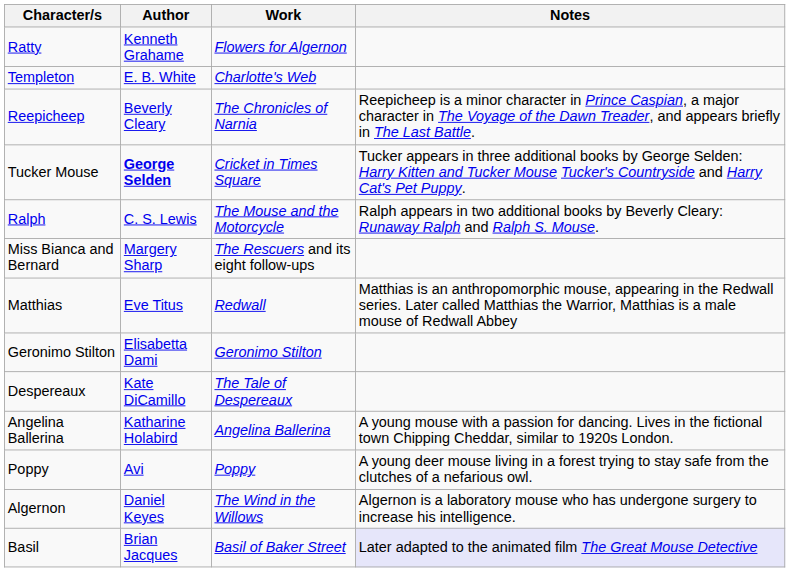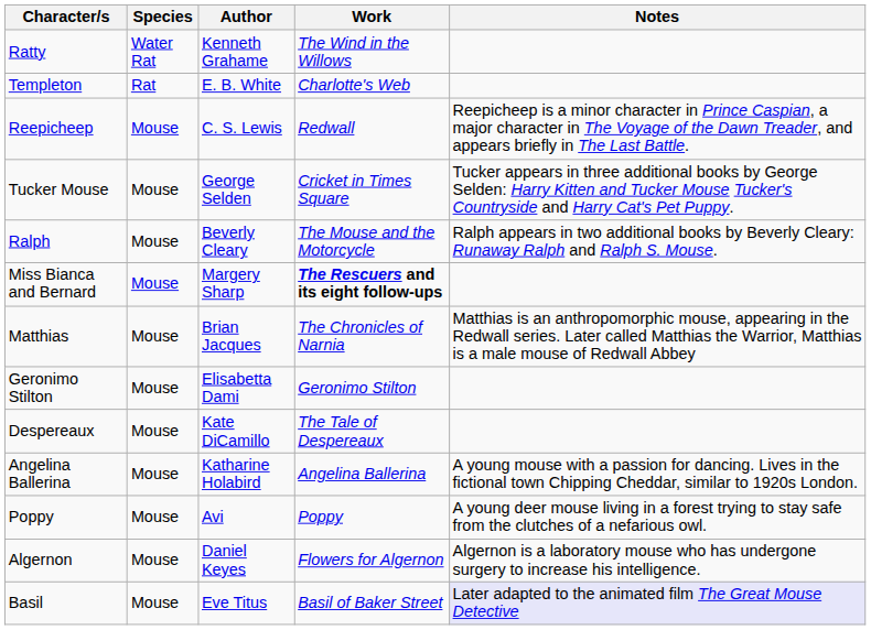+ column: Species | Water Rat | Rat | Mouse | Mouse | Mouse | Mouse | Mouse | Mouse | Mouse | Mouse | Mouse | Mouse | Mouse
Ratty | Work: Flowers for Algernon -> The Wind in the Willows
Reepicheep | Author: Beverly Cleary -> C. S. Lewis
Reepicheep | Work: The Chronicles of Narnia -> Redwall
Tucker Mouse | Author: bold -> normal
Ralph | Author: C. S. Lewis -> Beverly Cleary
Miss Bianca and Bernard | Work: normal -> bold
Matthias | Author: Eve Titus -> Brian Jacques
Matthias | Work: Redwall -> The Chronicles of Narnia
Algernon | Work: The Wind in the Willows -> Flowers for Algernon
Basil | Author: Brian Jacques -> Eve Titus
